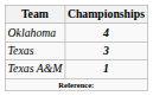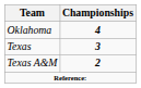Texas A&M | Championships: 1 -> 2
